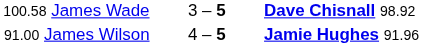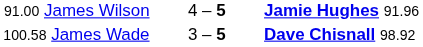rows swapped: 100.58 James Wade <-> 91.00 James Wilson
